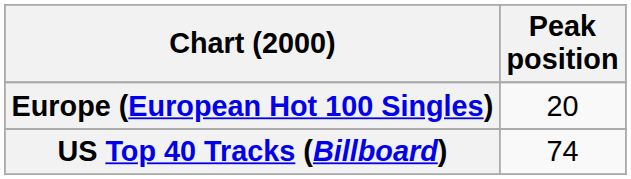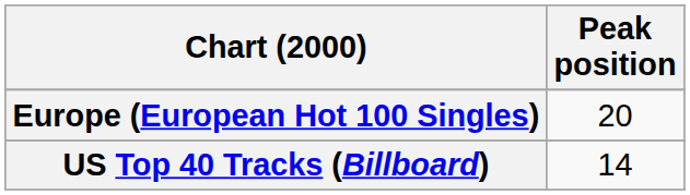US Top 40 Tracks (Billboard) | Peak position: 74 -> 14
